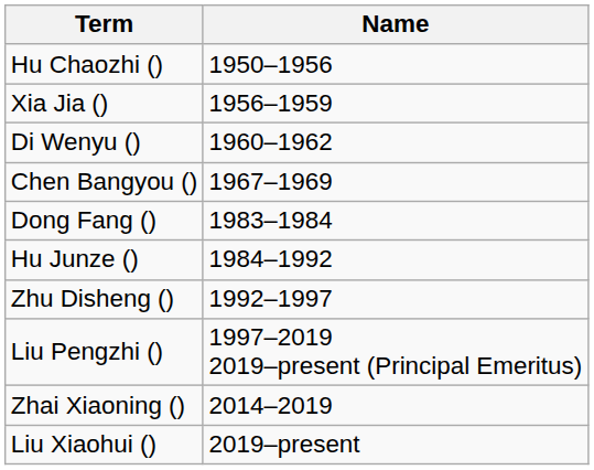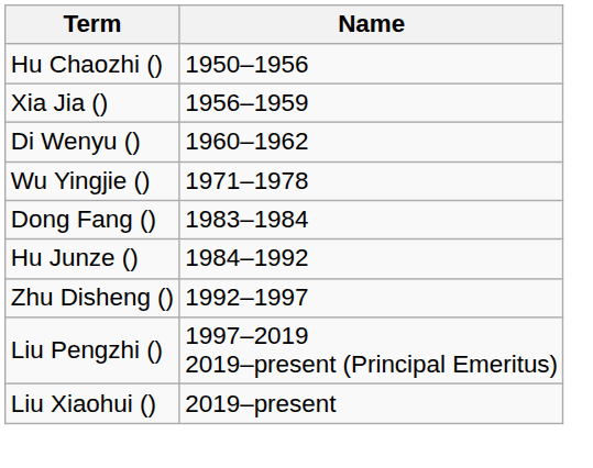- row: Chen Bangyou () | 1967–1969
+ row: Wu Yingjie () | 1971–1978
- row: Zhai Xiaoning () | 2014–2019
